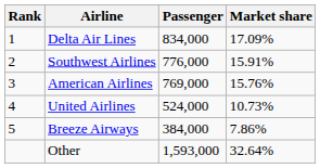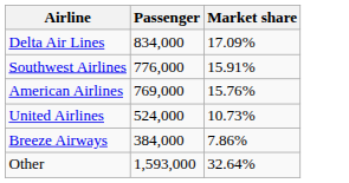- column: Rank | 1 | 2 | 3 | 4 | 5
